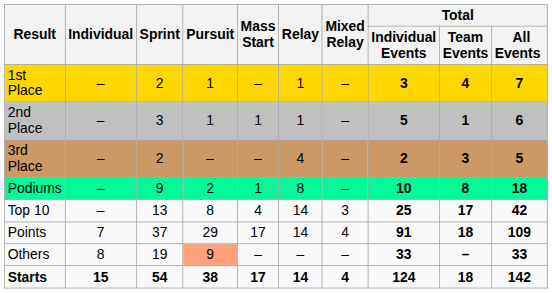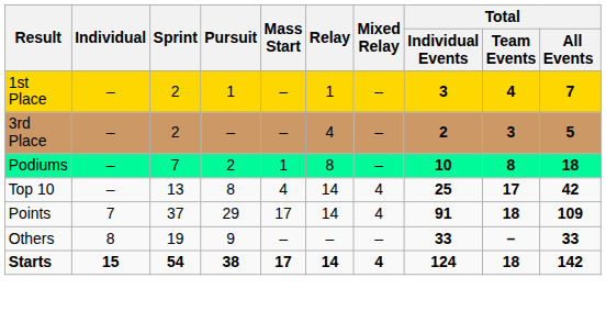- row: 2nd Place | – | 3 | 1 | 1 | 1 | – | 5 | 1 | 6
Podiums | Sprint: 9 -> 7
Top 10 | Mixed Relay: 3 -> 4
Others | Pursuit: lightsalmon background -> no background
